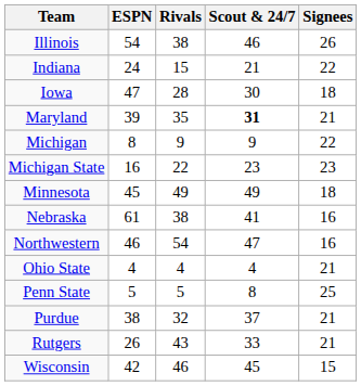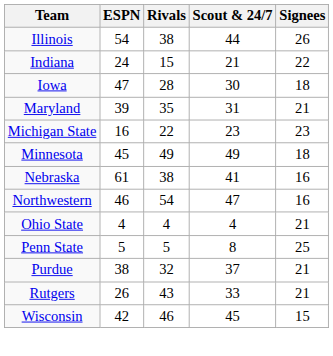Illinois | Scout & 24/7: 46 -> 44
Maryland | Scout & 24/7: bold -> normal
- row: Michigan | 8 | 9 | 9 | 22
